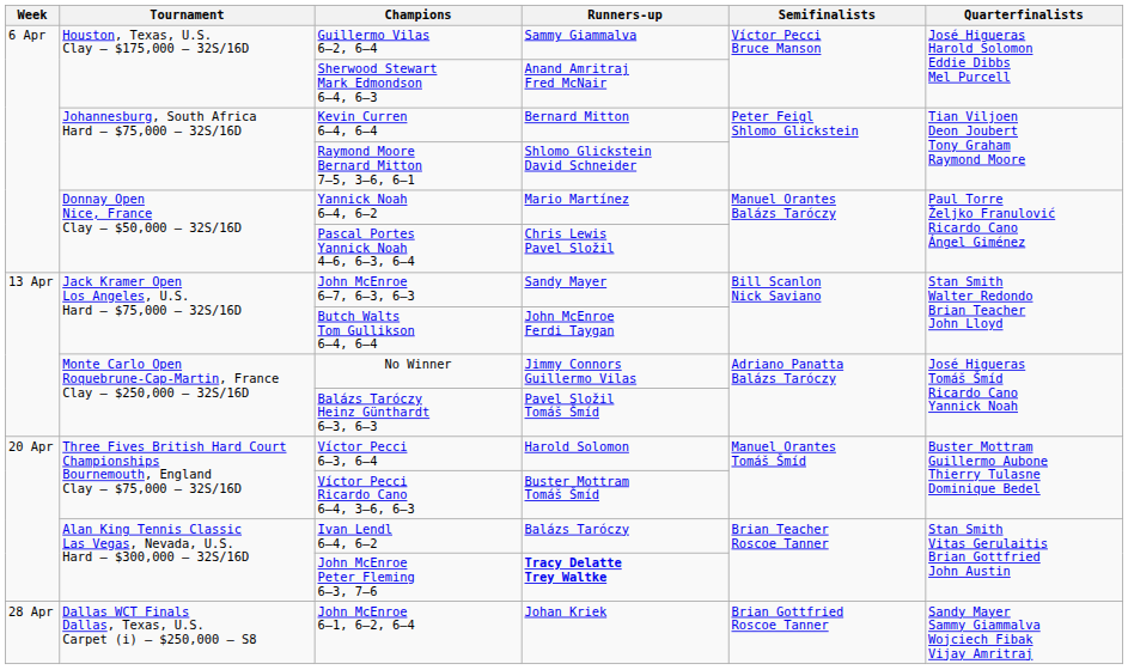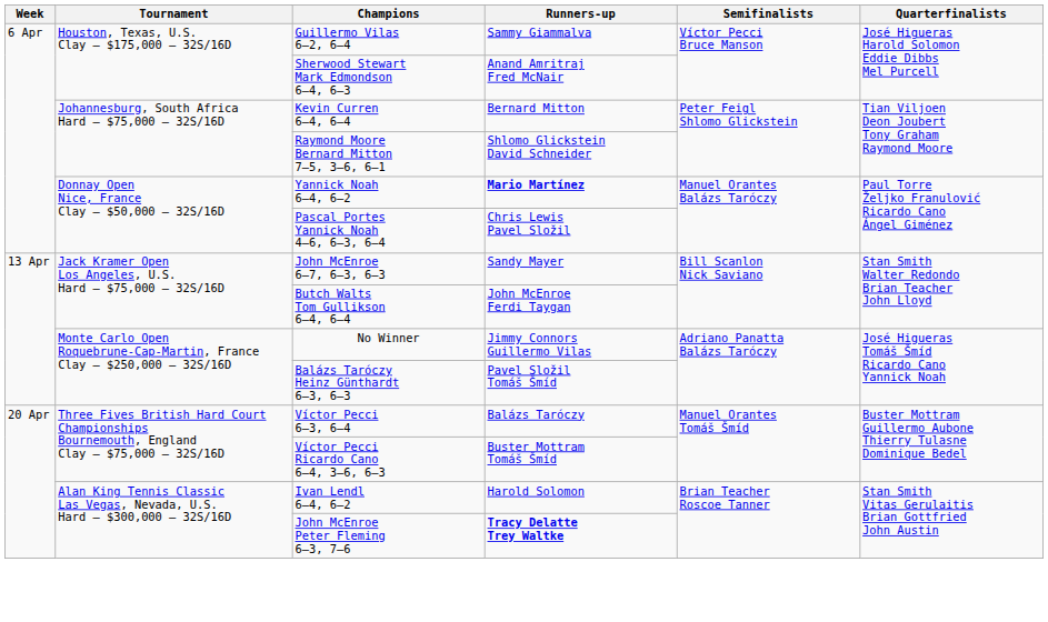Yannick Noah 6–4, 6–2 | Runners-up: normal -> bold
Víctor Pecci 6–3, 6–4 | Runners-up: Harold Solomon -> Balázs Taróczy
Ivan Lendl 6–4, 6–2 | Runners-up: Balázs Taróczy -> Harold Solomon
- row: 28 Apr | Dallas WCT Finals Dallas, Texas, U.S. Carpet (i) – $250,000 – S8 | John McEnroe 6–1, 6–2, 6–4 | Johan Kriek | Brian Gottfried Roscoe Tanner | Sandy Mayer Sammy Giammalva Wojciech Fibak Vijay Amritraj
